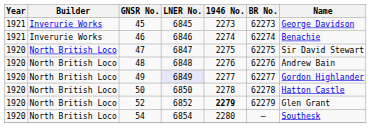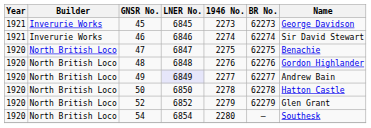46 | Name: Benachie -> Sir David Stewart
47 | Name: Sir David Stewart -> Benachie
48 | Name: Andrew Bain -> Gordon Highlander
49 | Name: Gordon Highlander -> Andrew Bain
52 | 1946 No.: bold -> normal
